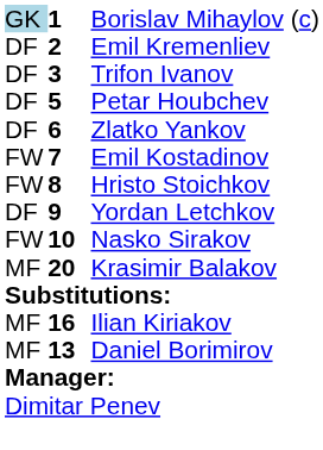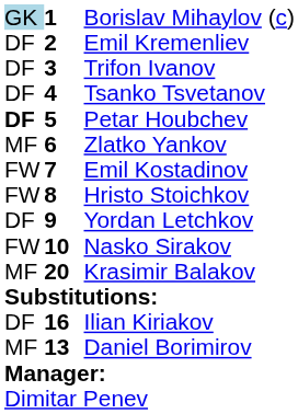+ row: DF | 4 | Tsanko Tsvetanov
Petar Houbchev | column 1: normal -> bold
Zlatko Yankov | column 1: DF -> MF
Ilian Kiriakov | column 1: MF -> DF
